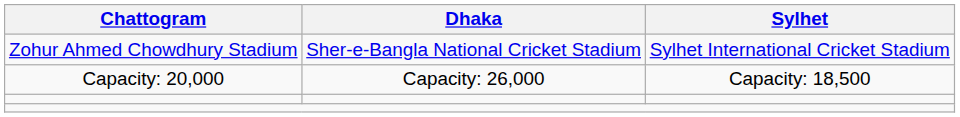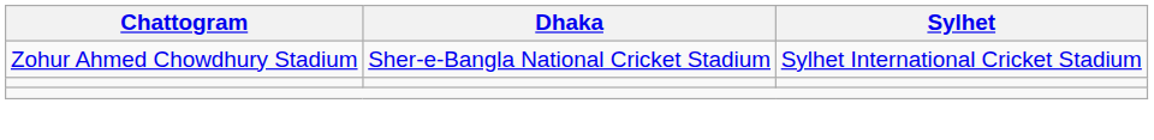- row: Capacity: 20,000 | Capacity: 26,000 | Capacity: 18,500
